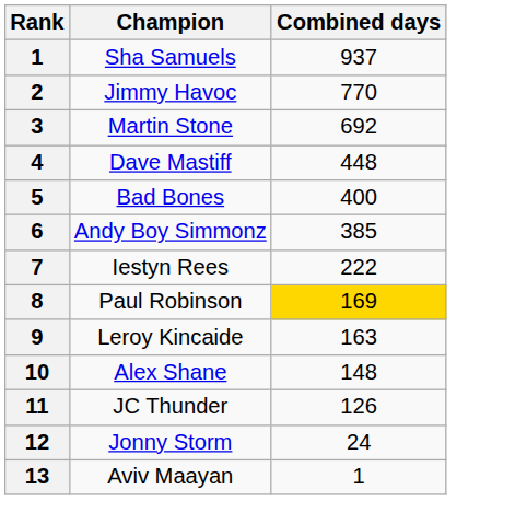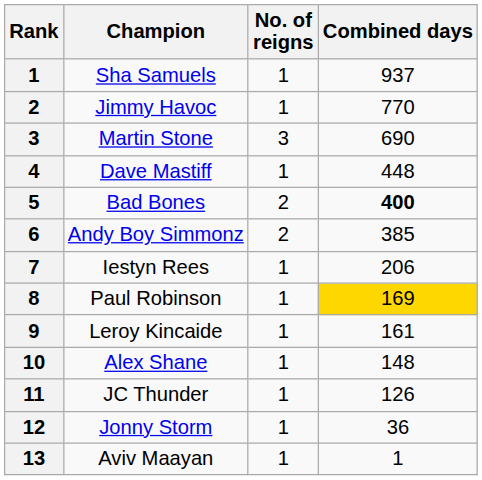+ column: No. of reigns | 1 | 1 | 3 | 1 | 2 | 2 | 1 | 1 | 1 | 1 | 1 | 1 | 1
Martin Stone | Combined days: 692 -> 690
Bad Bones | Combined days: normal -> bold
Iestyn Rees | Combined days: 222 -> 206
Leroy Kincaide | Combined days: 163 -> 161
Jonny Storm | Combined days: 24 -> 36
